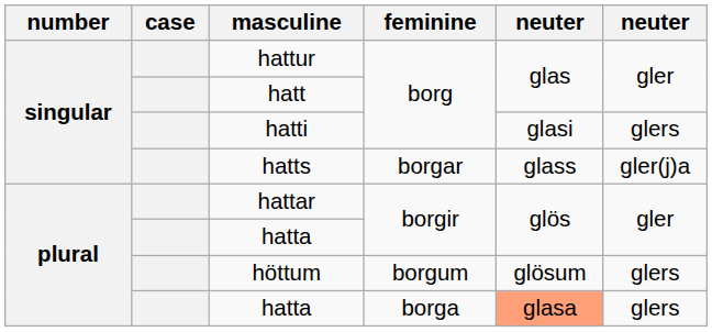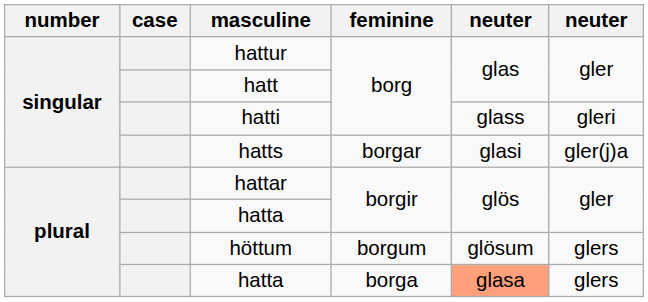hatti | column 5: glasi -> glass
hatti | column 6: glers -> gleri
hatts | column 5: glass -> glasi
